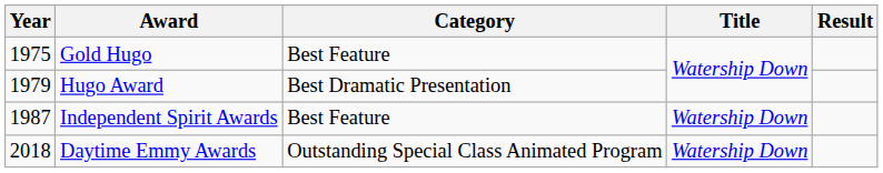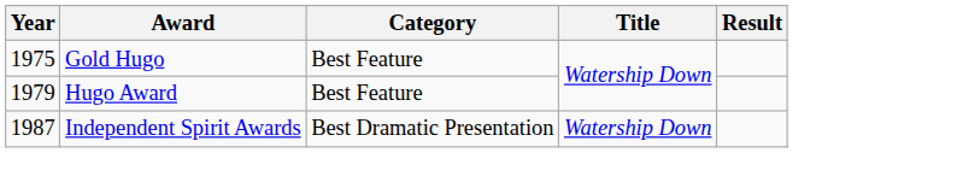Hugo Award | Category: Best Dramatic Presentation -> Best Feature
Independent Spirit Awards | Category: Best Feature -> Best Dramatic Presentation
- row: 2018 | Daytime Emmy Awards | Outstanding Special Class Animated Program | Watership Down
